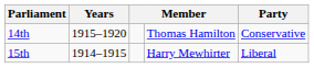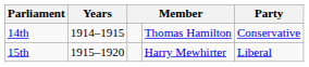14th | Years: 1915–1920 -> 1914–1915
15th | Years: 1914–1915 -> 1915–1920
